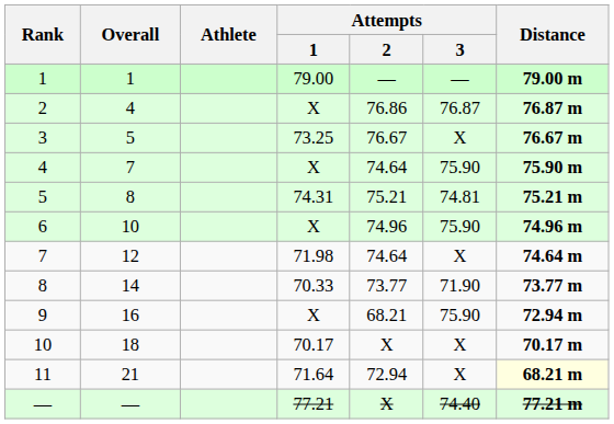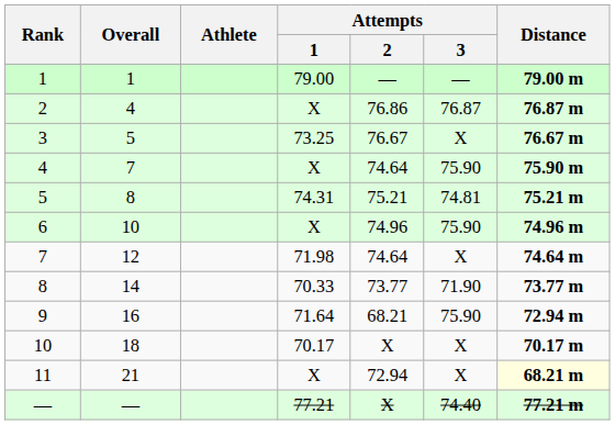9 | Attempts / 1: X -> 71.64
11 | Attempts / 1: 71.64 -> X
